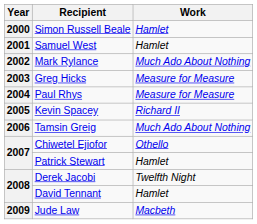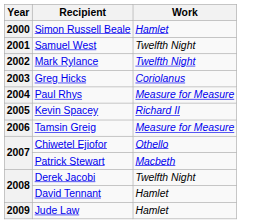Samuel West | Work: Hamlet -> Twelfth Night
Mark Rylance | Work: Much Ado About Nothing -> Twelfth Night
Greg Hicks | Work: Measure for Measure -> Coriolanus
Tamsin Greig | Work: Much Ado About Nothing -> Measure for Measure
Patrick Stewart | Work: Hamlet -> Macbeth
Jude Law | Work: Macbeth -> Hamlet
